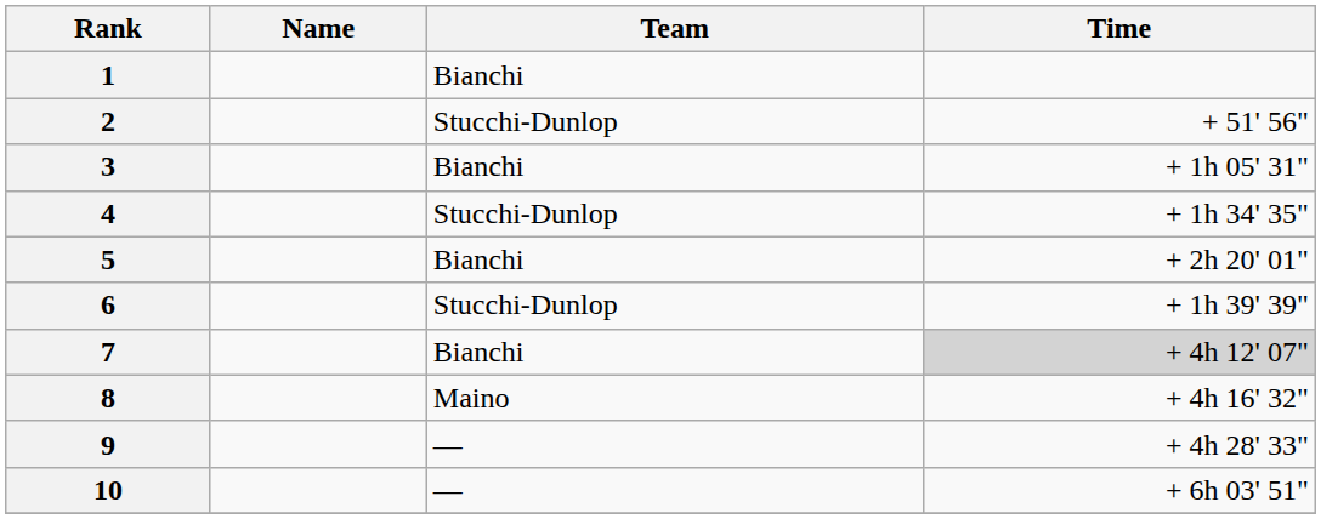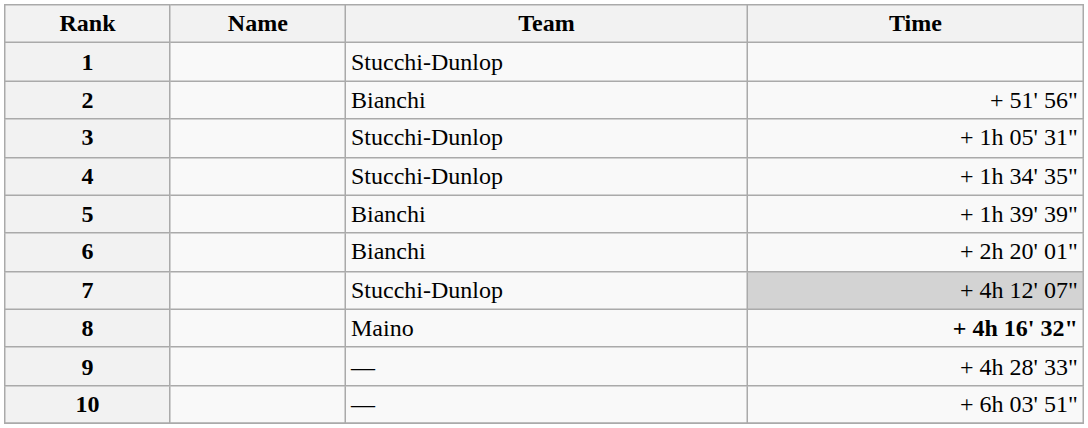1 | Team: Bianchi -> Stucchi-Dunlop
2 | Team: Stucchi-Dunlop -> Bianchi
3 | Team: Bianchi -> Stucchi-Dunlop
5 | Time: + 2h 20' 01" -> + 1h 39' 39"
6 | Team: Stucchi-Dunlop -> Bianchi
6 | Time: + 1h 39' 39" -> + 2h 20' 01"
7 | Team: Bianchi -> Stucchi-Dunlop
8 | Time: normal -> bold
